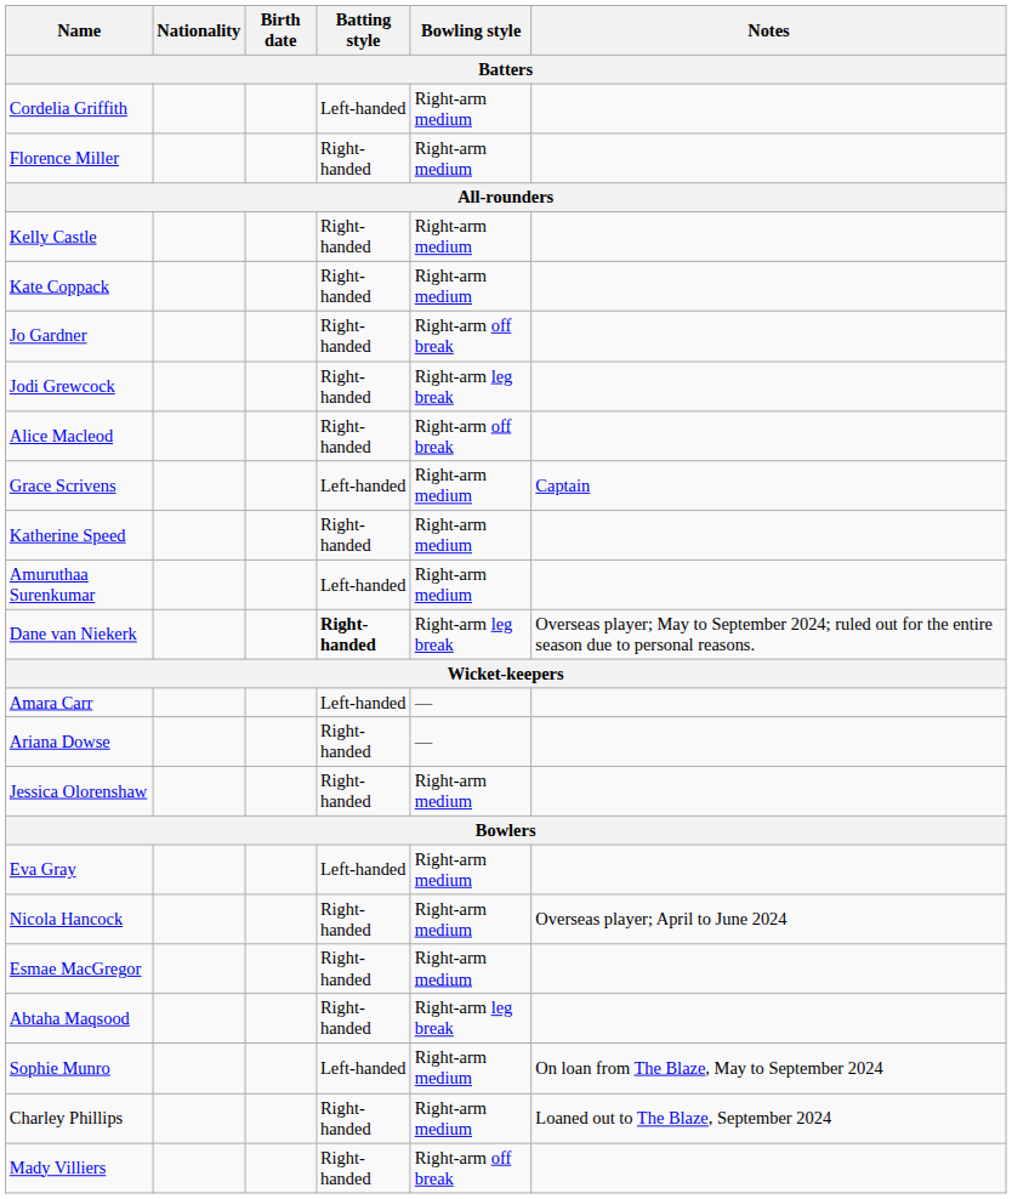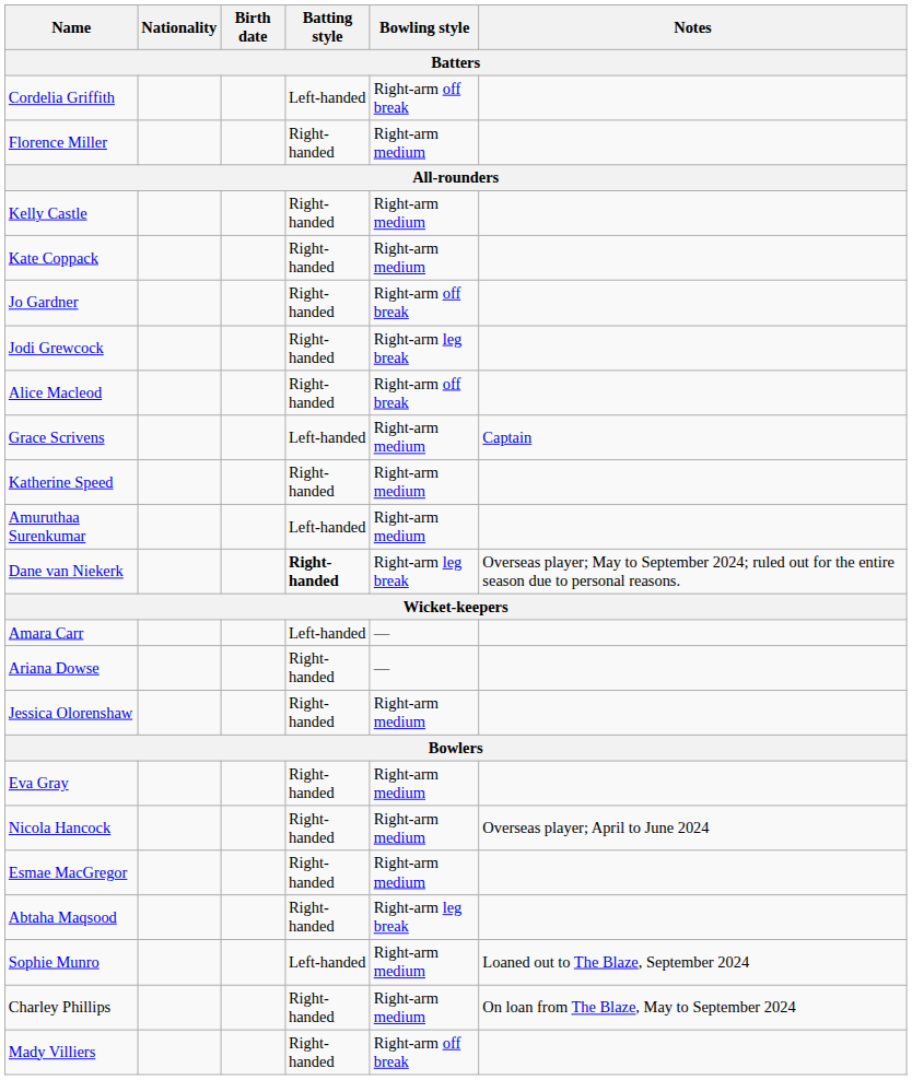Cordelia Griffith | Bowling style: Right-arm medium -> Right-arm off break
Eva Gray | Batting style: Left-handed -> Right-handed
Sophie Munro | Notes: On loan from The Blaze, May to September 2024 -> Loaned out to The Blaze, September 2024
Charley Phillips | Notes: Loaned out to The Blaze, September 2024 -> On loan from The Blaze, May to September 2024
